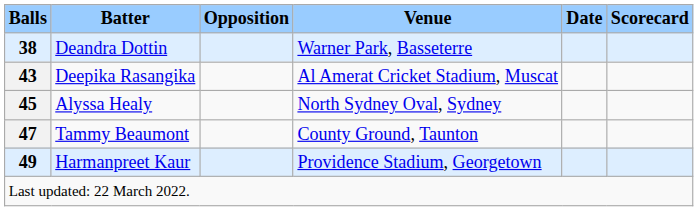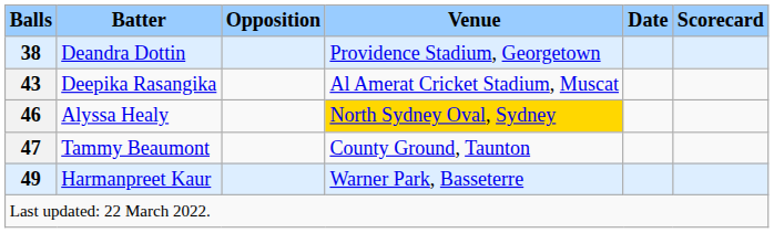Deandra Dottin | Venue: Warner Park, Basseterre -> Providence Stadium, Georgetown
Alyssa Healy | Balls: 45 -> 46
Alyssa Healy | Venue: no background -> gold background
Harmanpreet Kaur | Venue: Providence Stadium, Georgetown -> Warner Park, Basseterre
